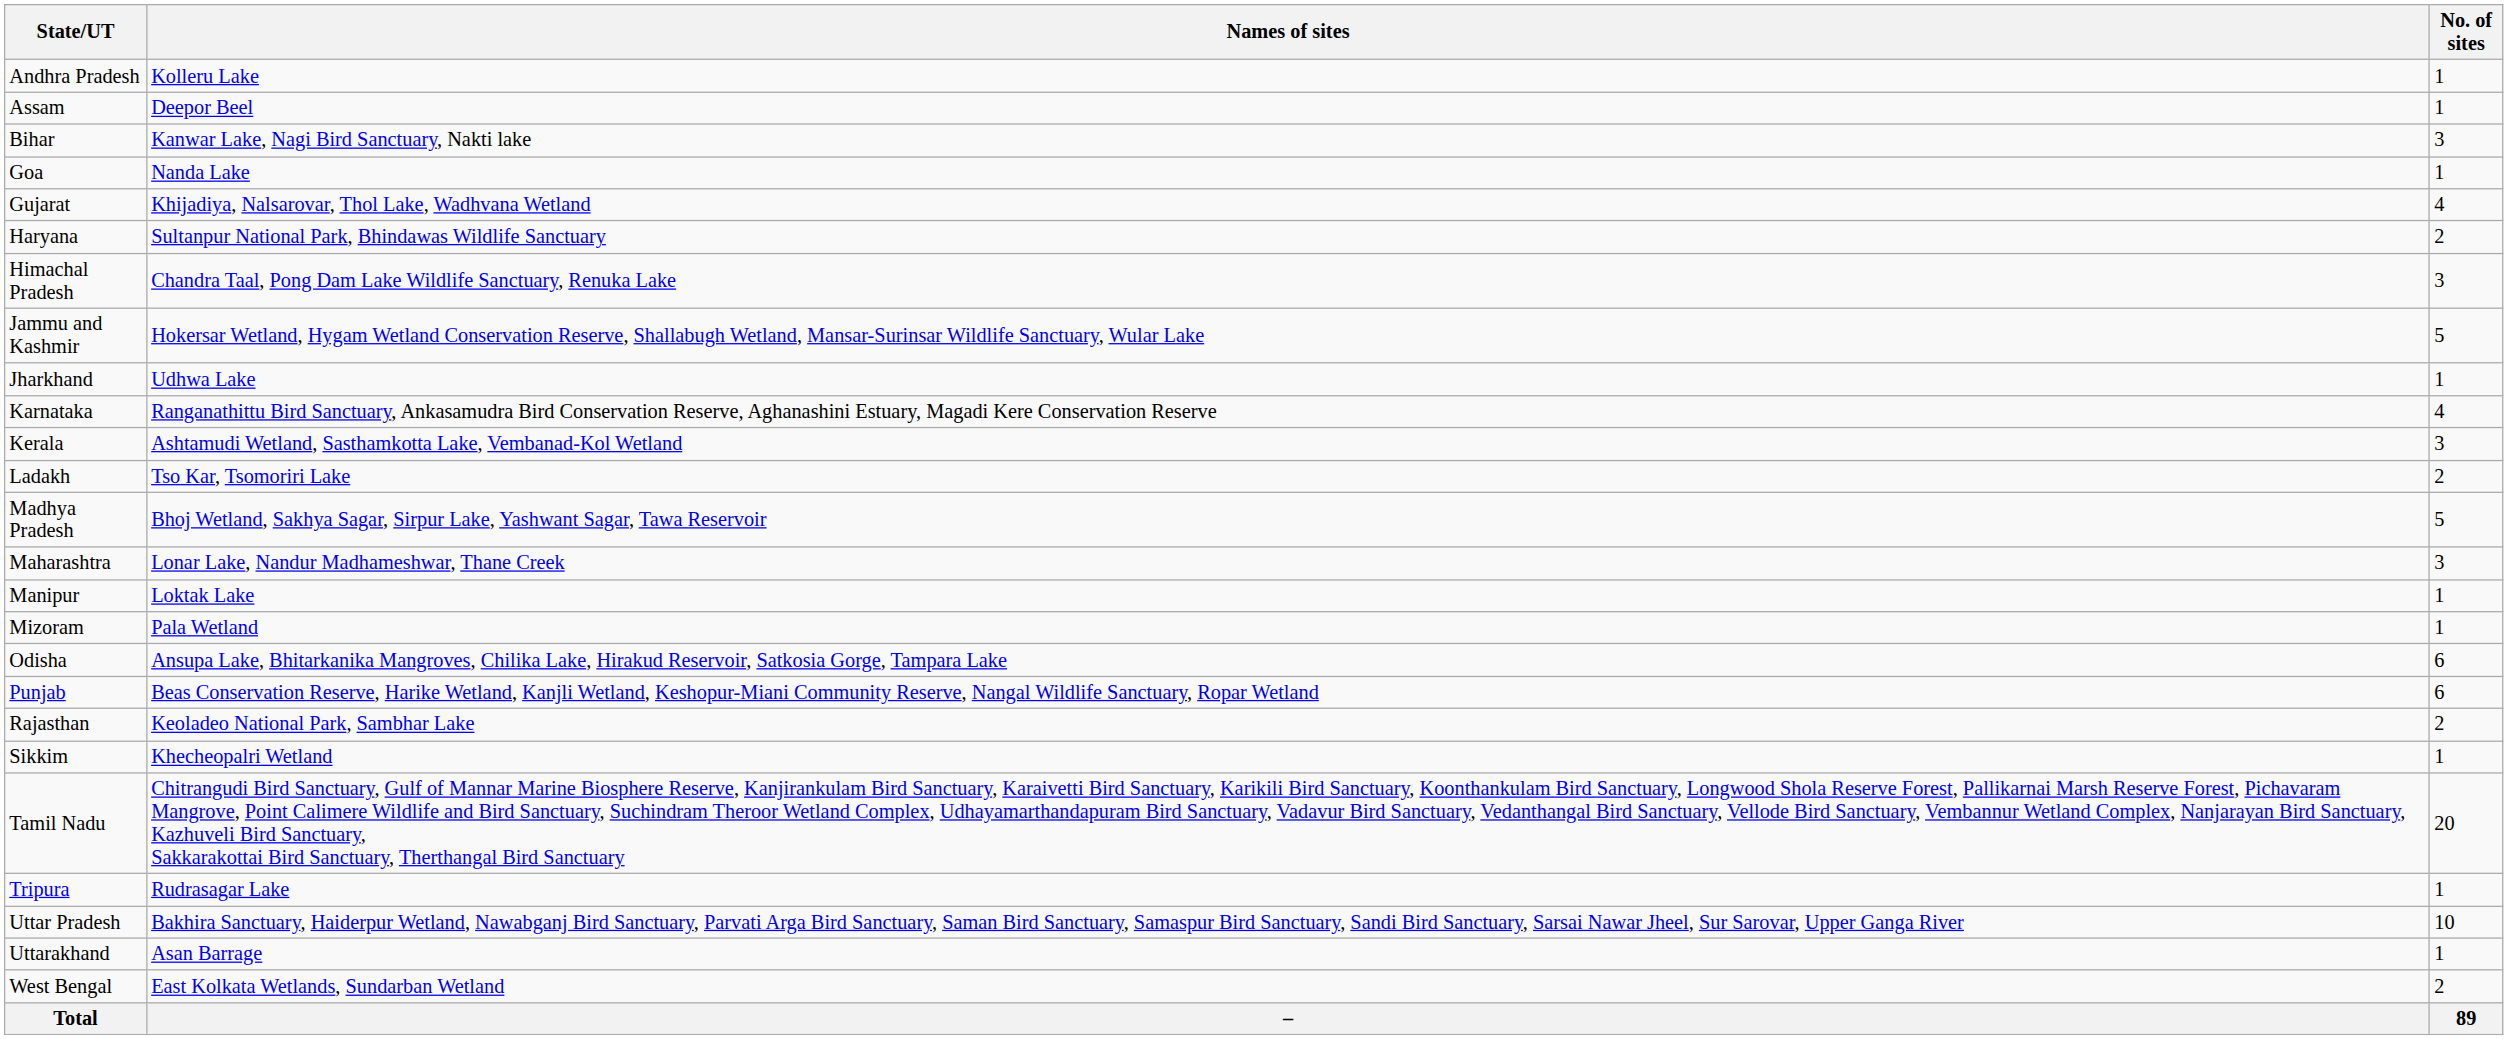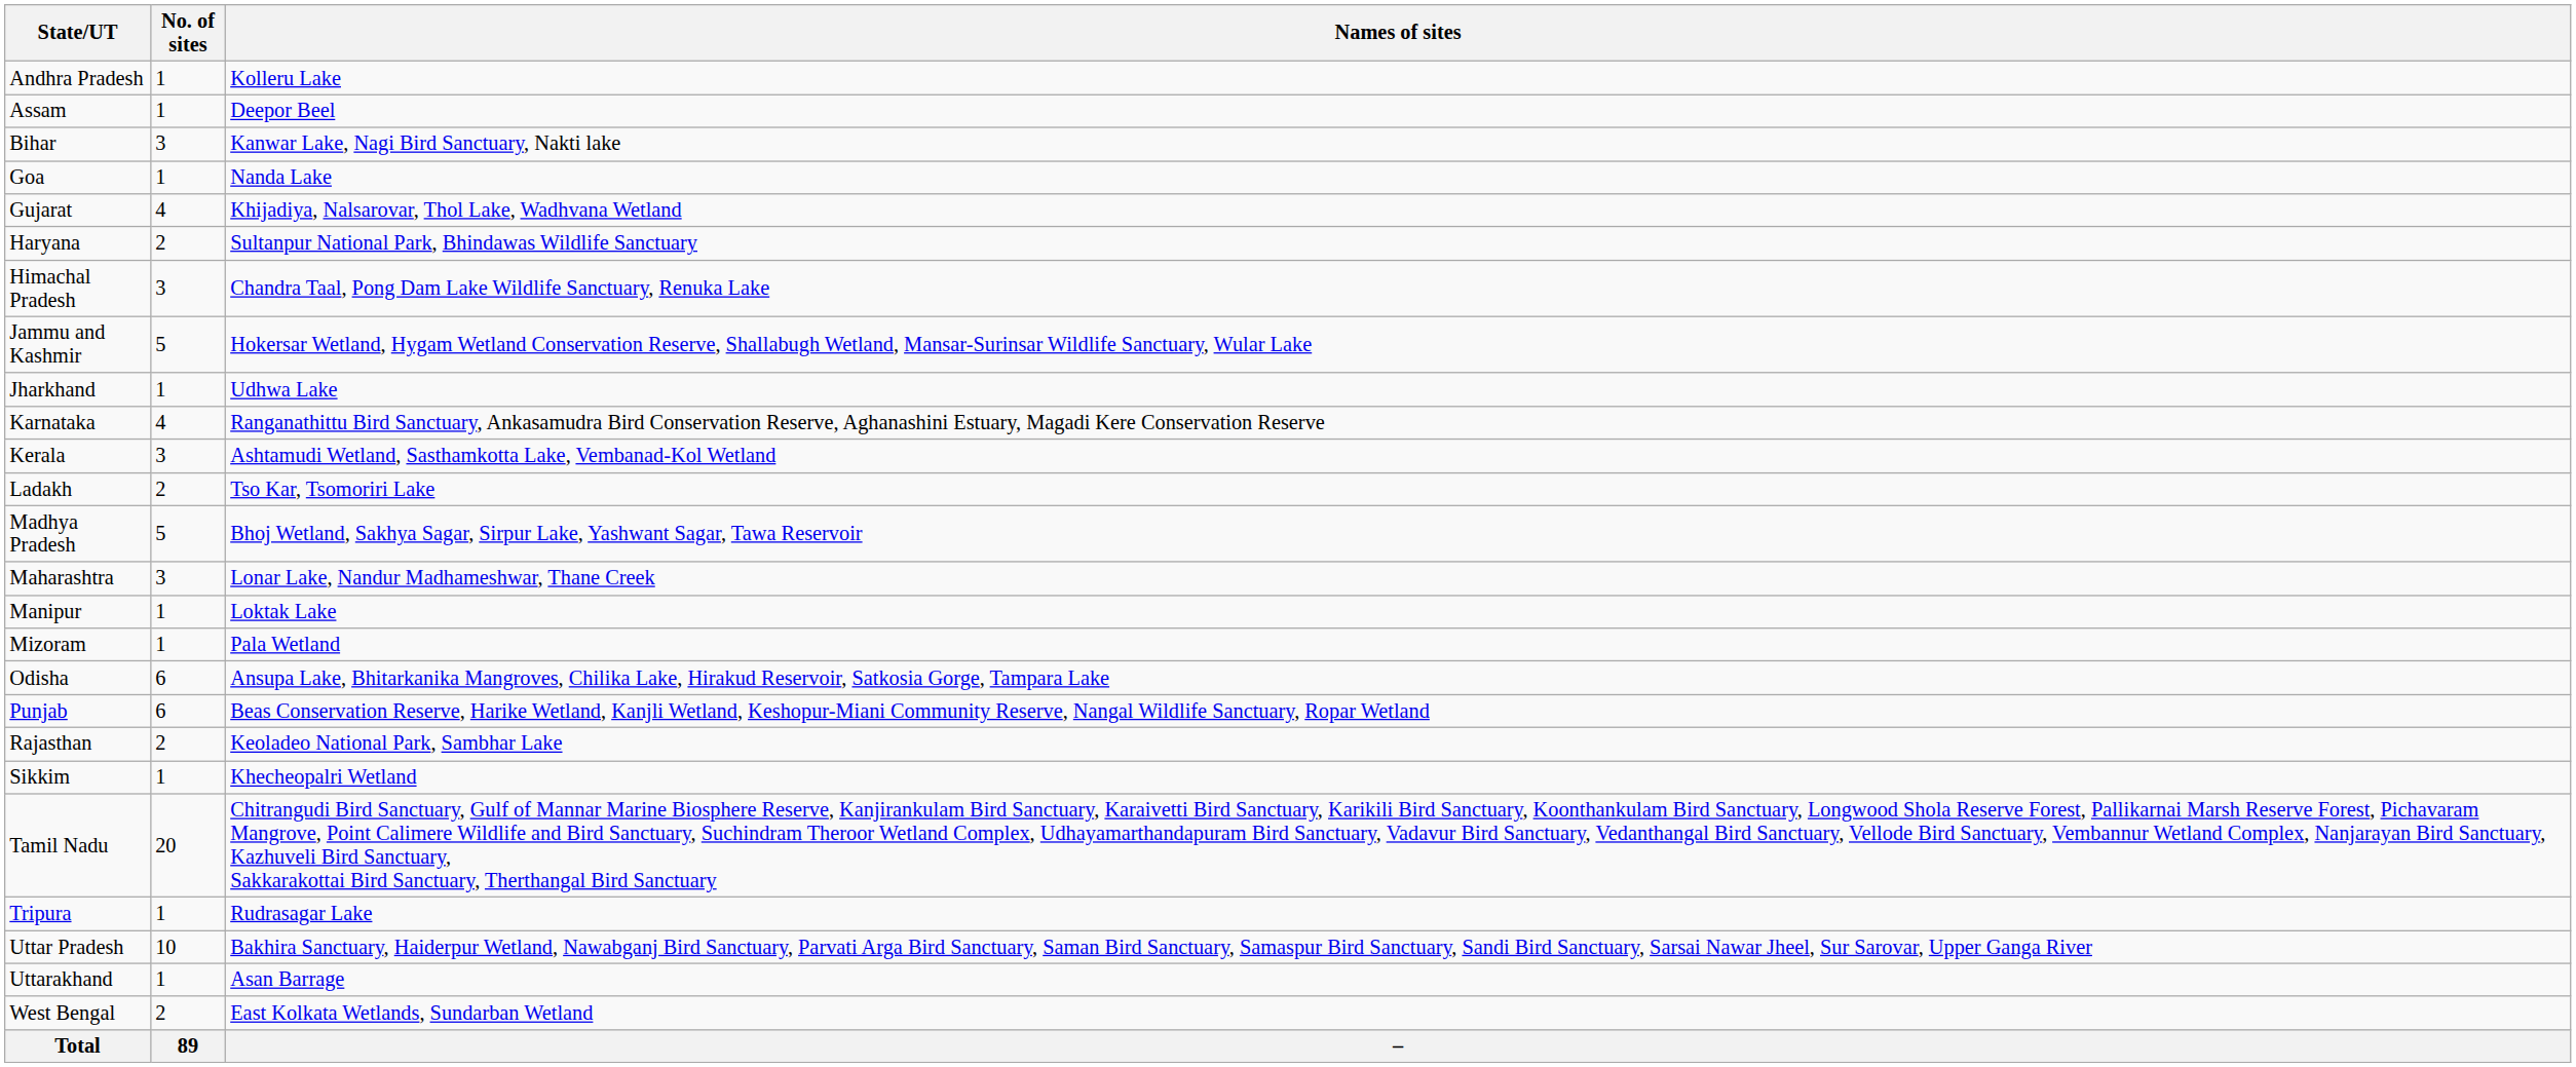columns swapped: No. of sites <-> Names of sites
